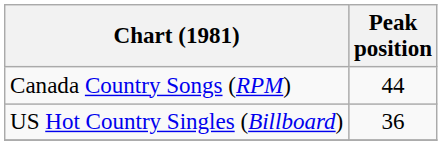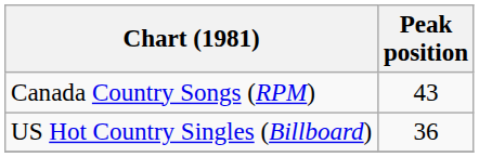Canada Country Songs (RPM) | Peak position: 44 -> 43
